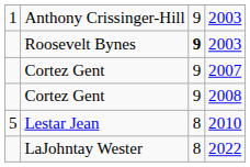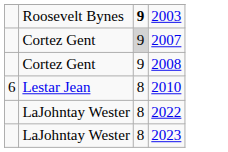- row: 1 | Anthony Crissinger-Hill | 9 | 2003
2007 | column 3: no background -> lightgrey background
2010 | column 1: 5 -> 6
+ row: LaJohntay Wester | 8 | 2023
